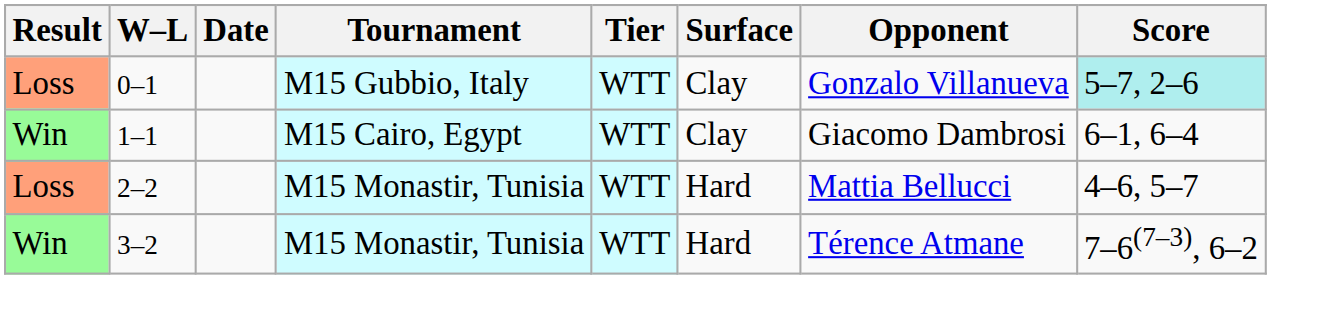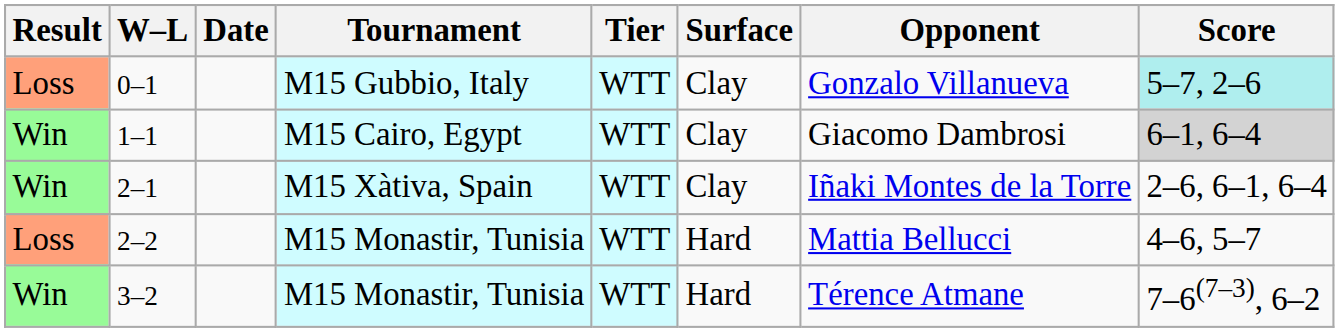1–1 | Score: no background -> lightgrey background
+ row: Win | 2–1 | M15 Xàtiva, Spain | WTT | Clay | Iñaki Montes de la Torre | 2–6, 6–1, 6–4
